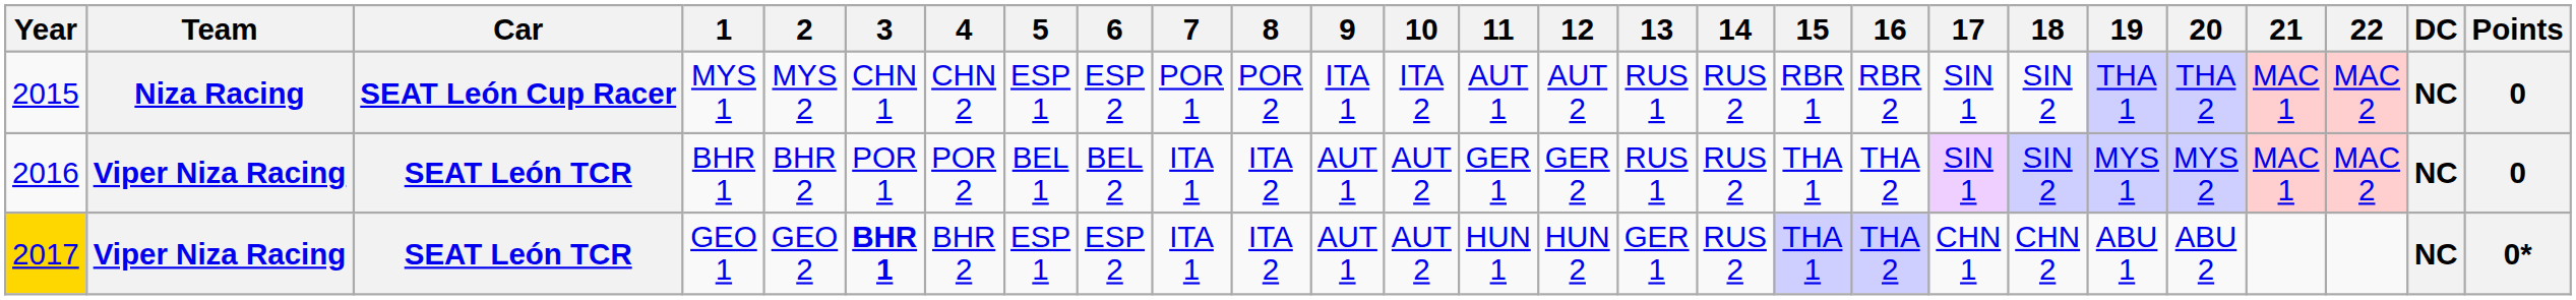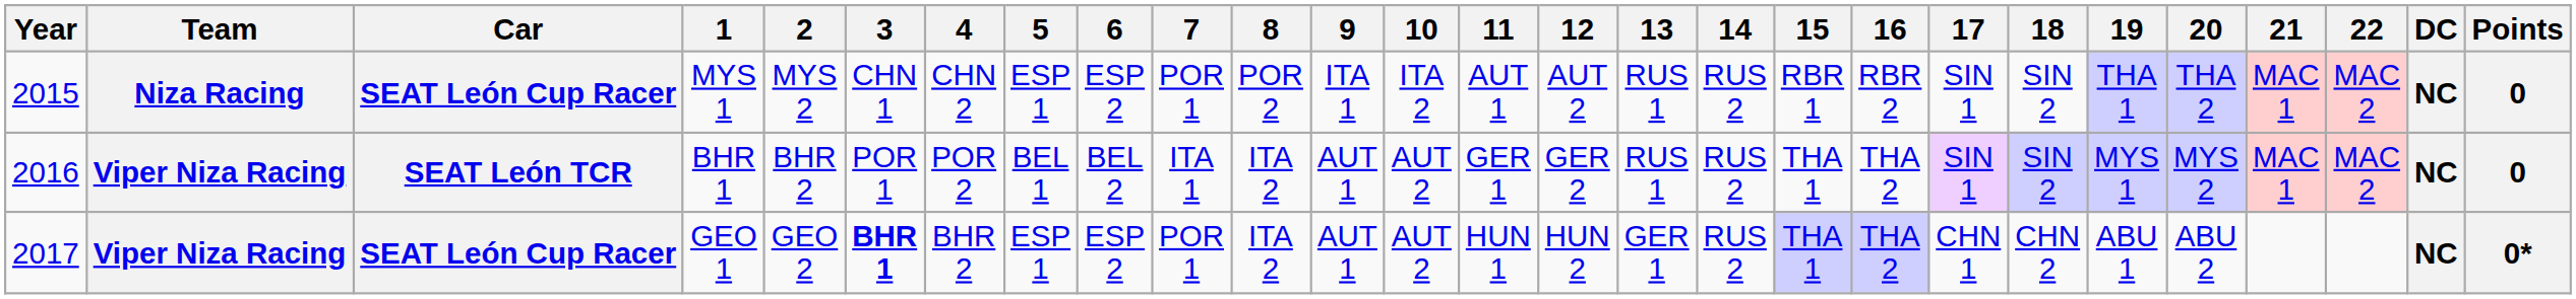GEO 1 | Year: gold background -> no background
GEO 1 | Car: SEAT León TCR -> SEAT León Cup Racer
GEO 1 | 7: ITA 1 -> POR 1
